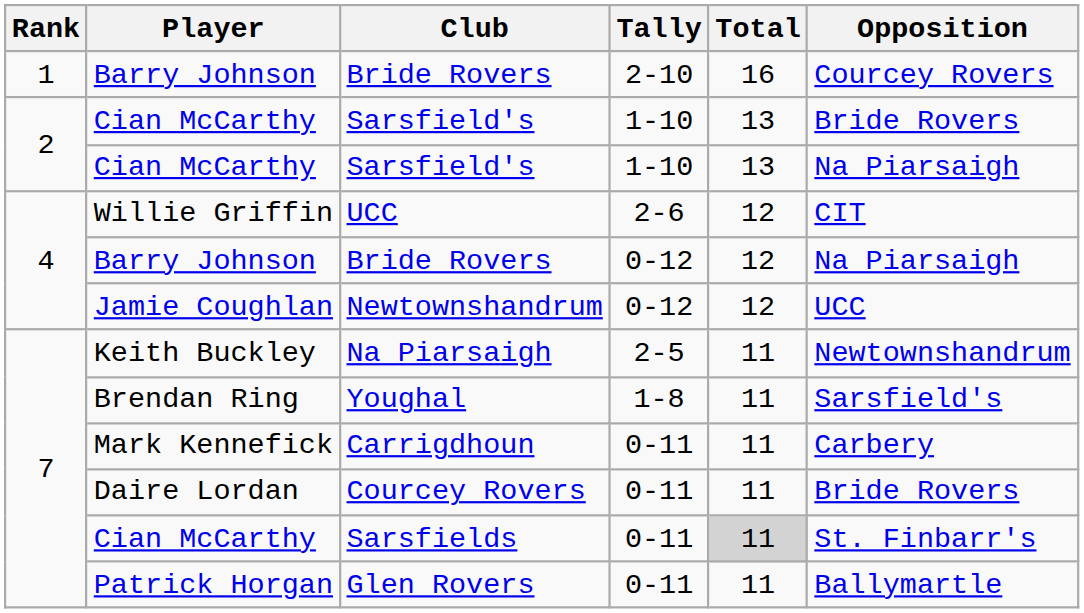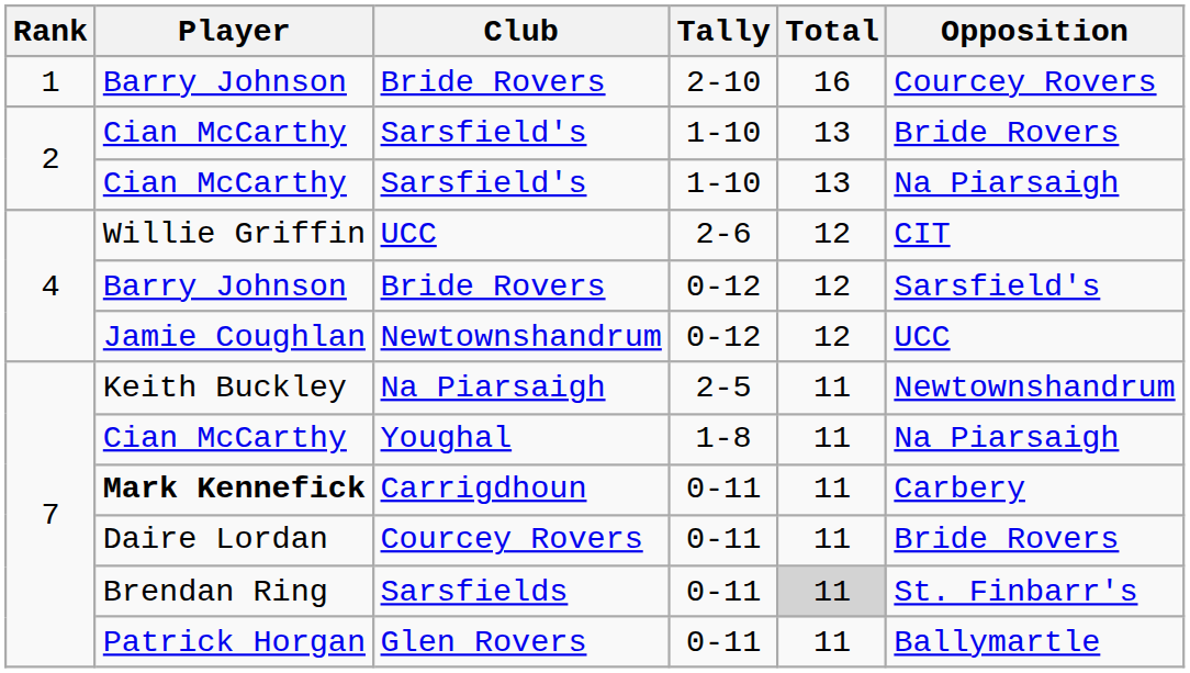Bride Rovers / 0-12 | Opposition: Na Piarsaigh -> Sarsfield's
Youghal | Player: Brendan Ring -> Cian McCarthy
Youghal | Opposition: Sarsfield's -> Na Piarsaigh
Carrigdhoun | Player: normal -> bold
Sarsfields | Player: Cian McCarthy -> Brendan Ring
